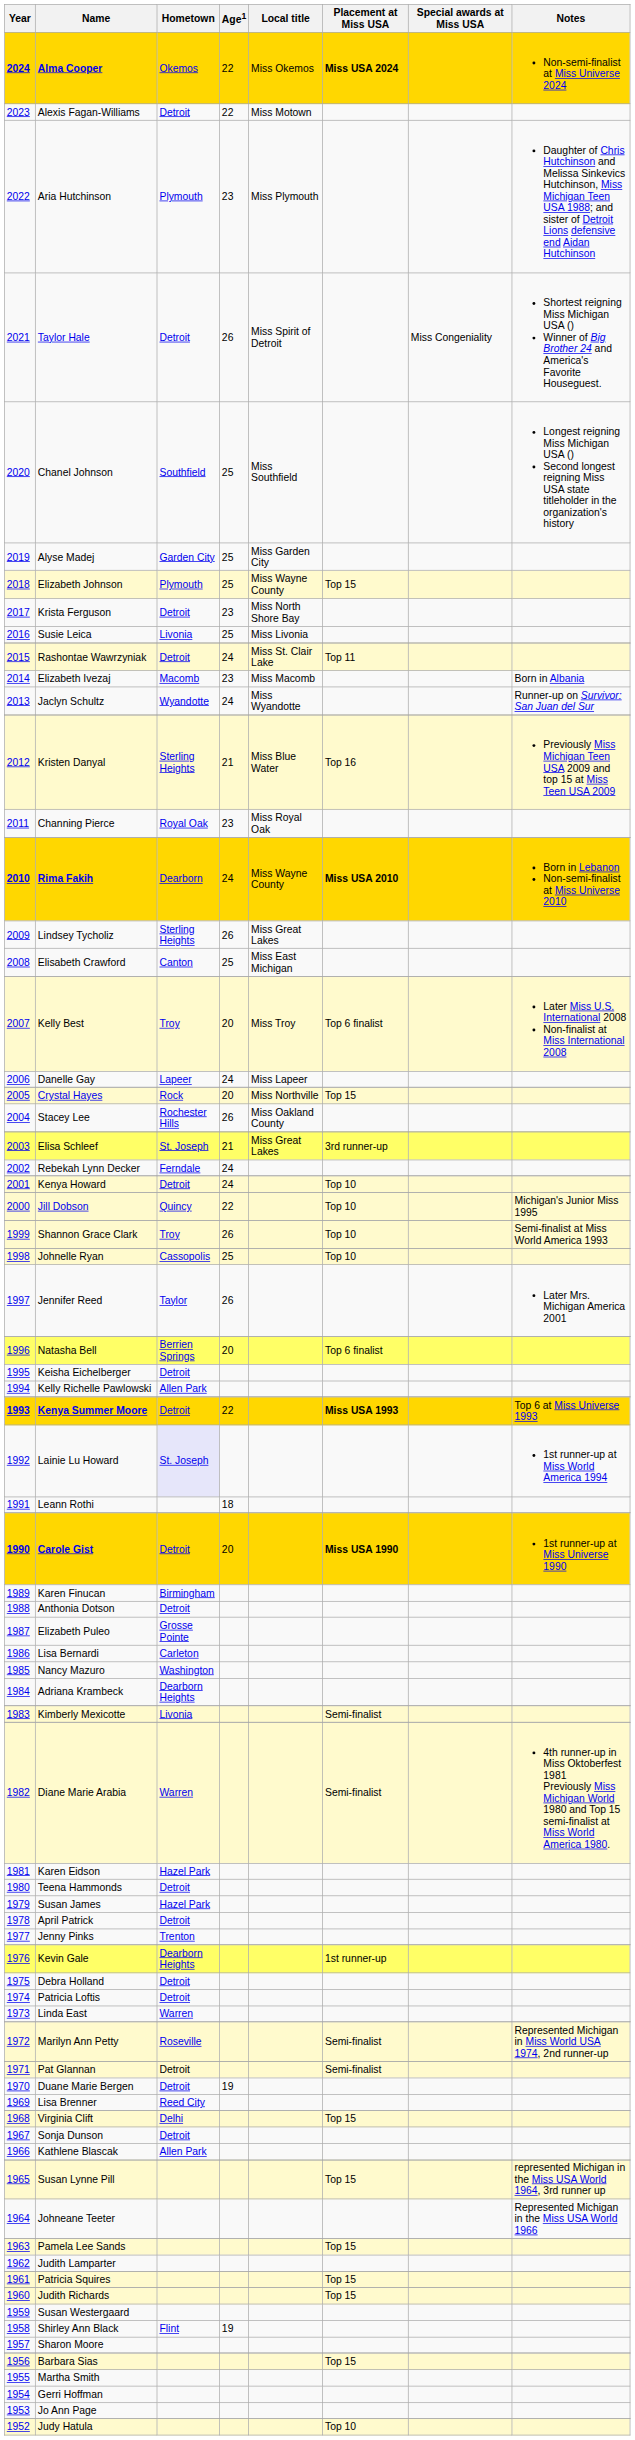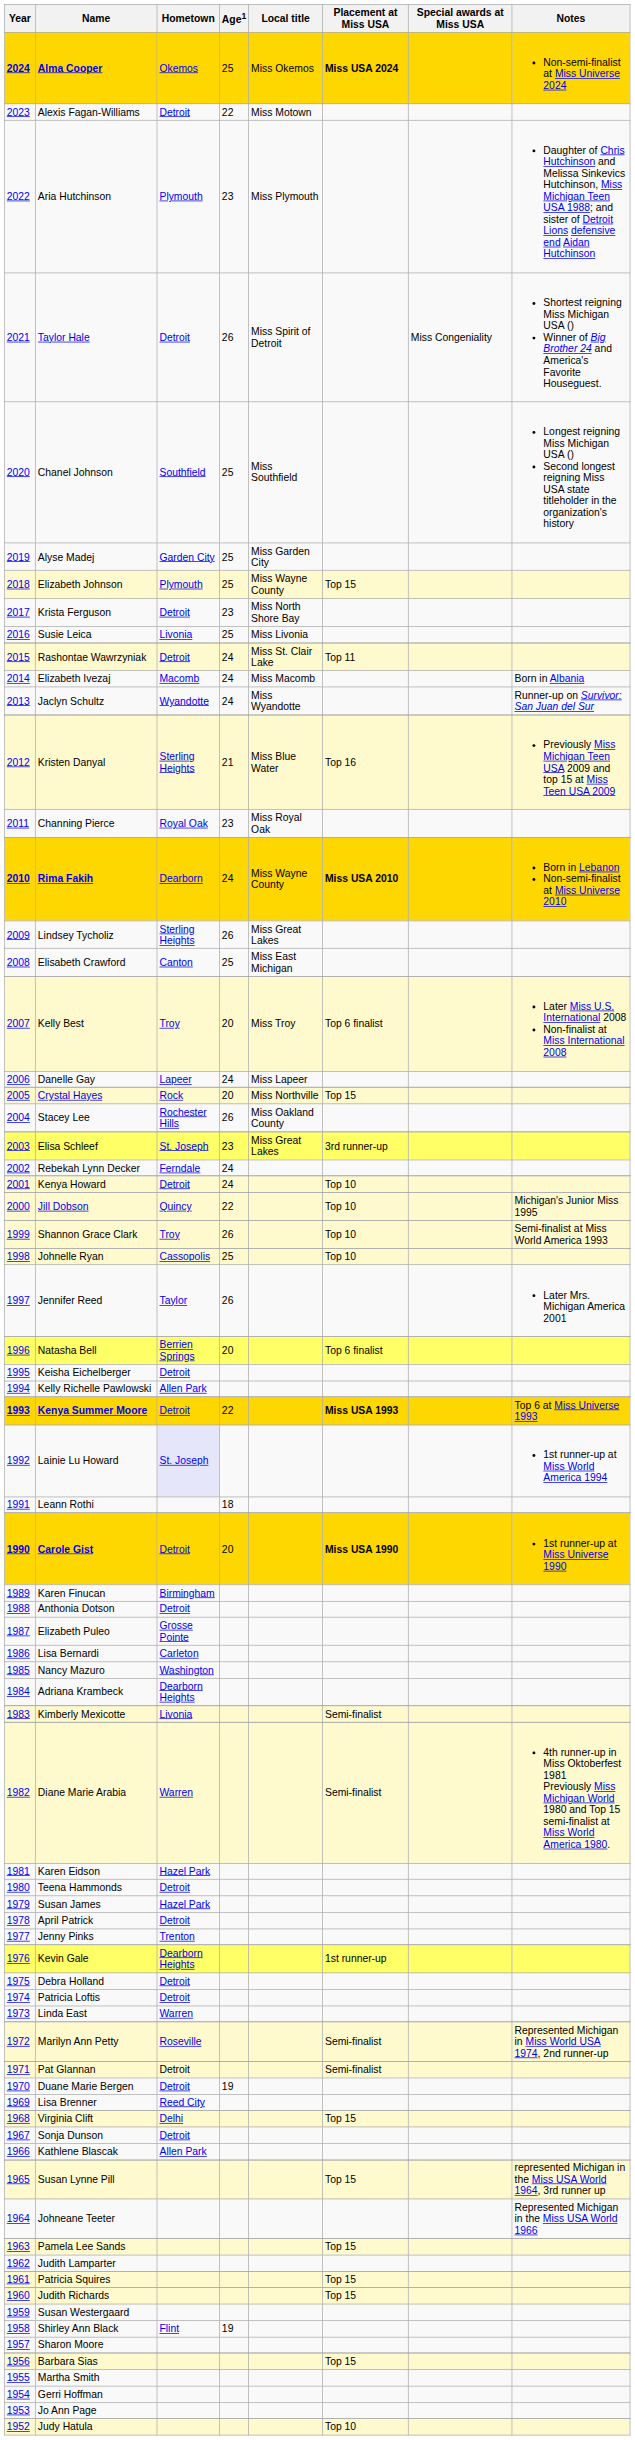Alma Cooper | Age1: 22 -> 25
Elizabeth Ivezaj | Age1: 23 -> 24
Elisa Schleef | Age1: 21 -> 23
